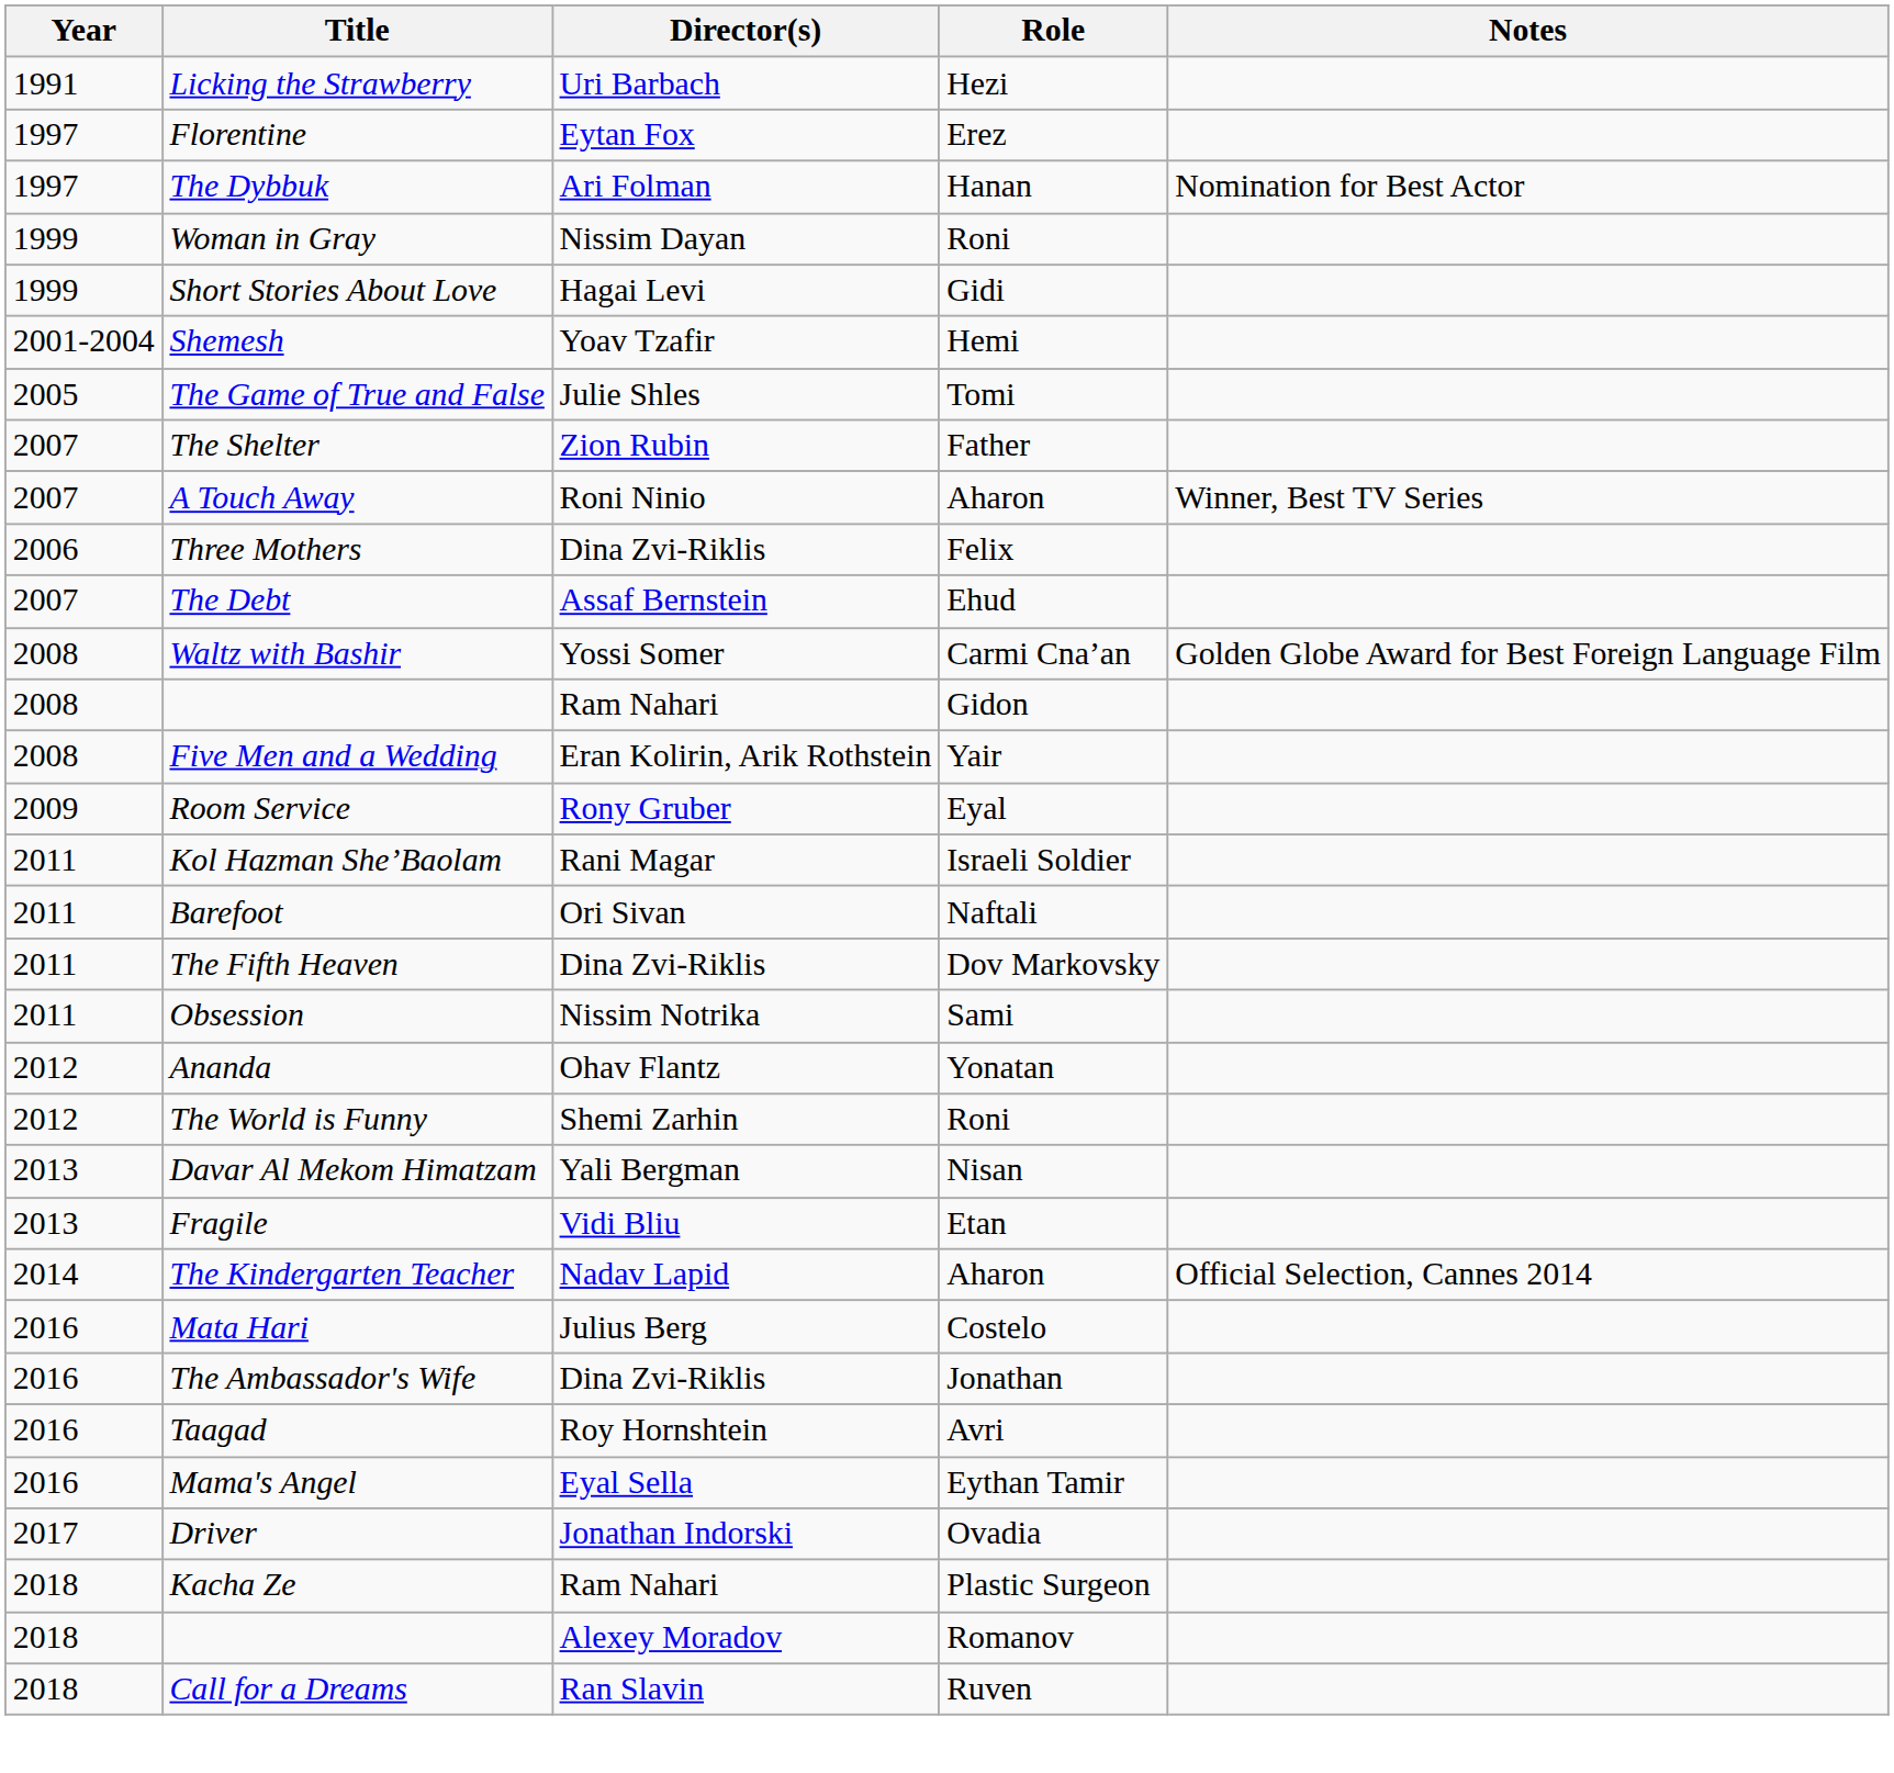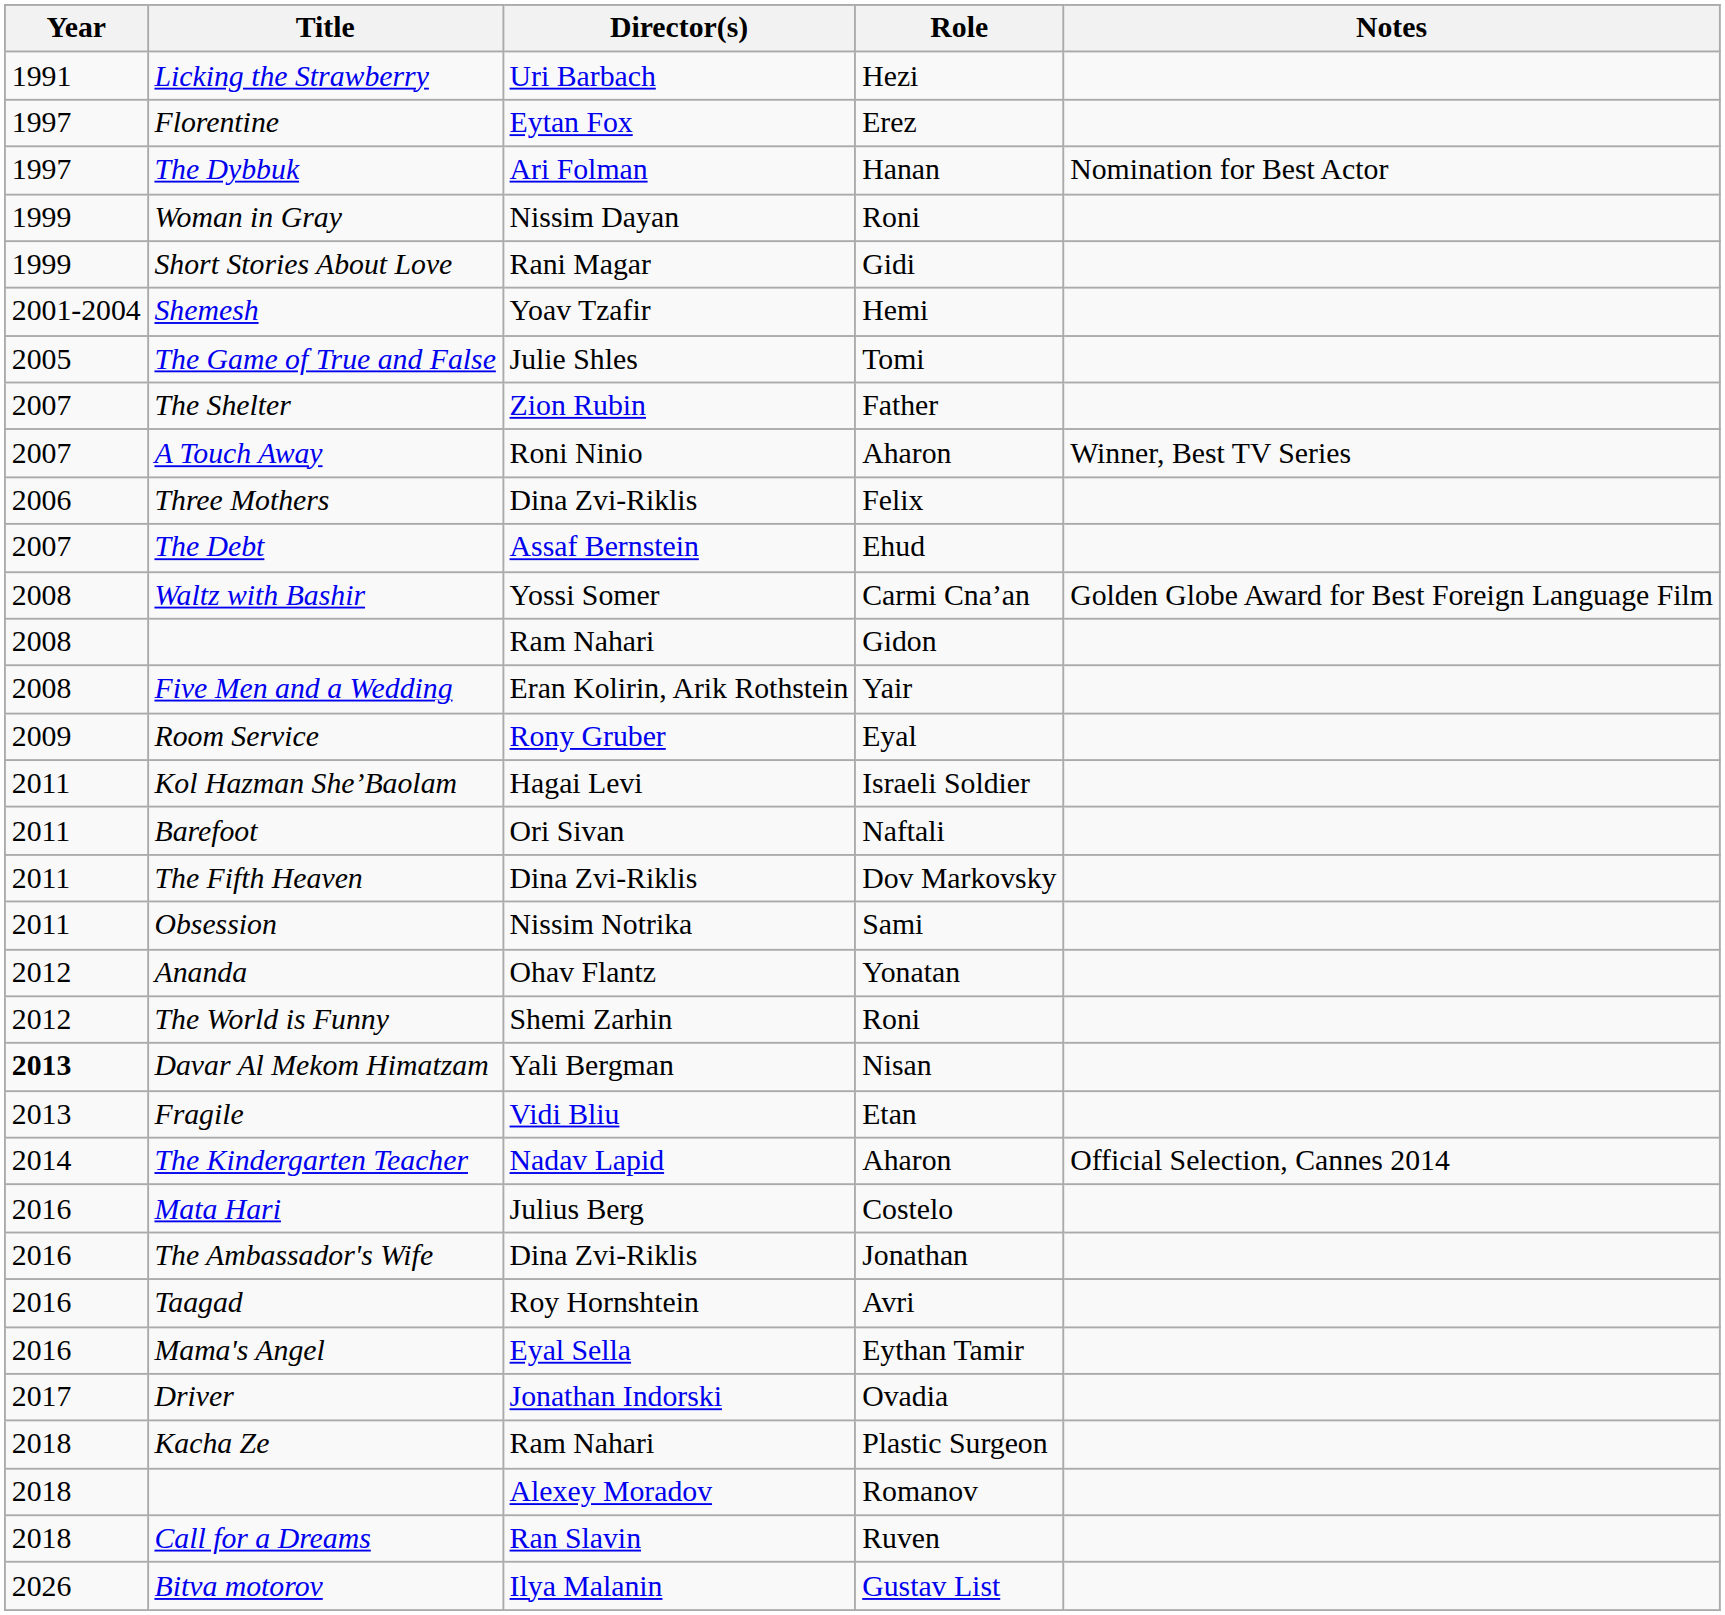Short Stories About Love | Director(s): Hagai Levi -> Rani Magar
Kol Hazman She’Baolam | Director(s): Rani Magar -> Hagai Levi
Davar Al Mekom Himatzam | Year: normal -> bold
+ row: 2026 | Bitva motorov | Ilya Malanin | Gustav List
